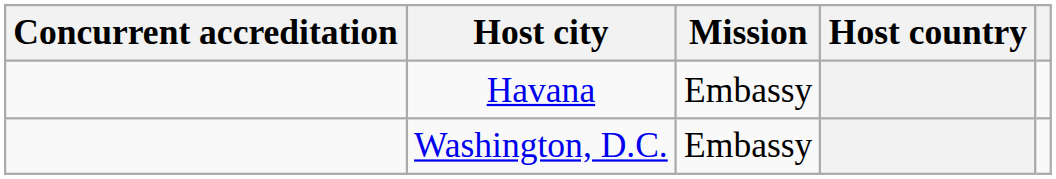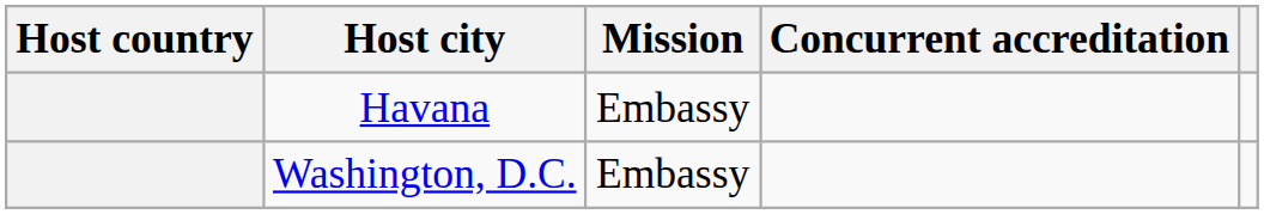columns swapped: Host country <-> Concurrent accreditation
